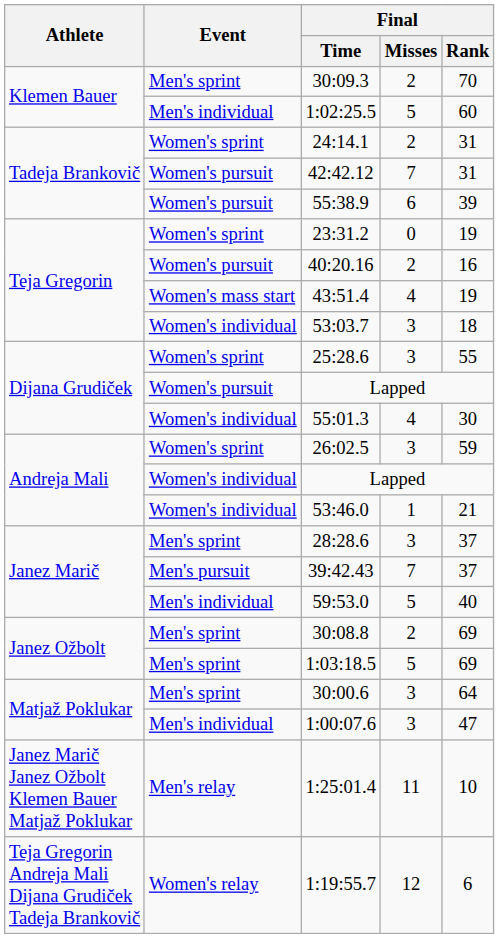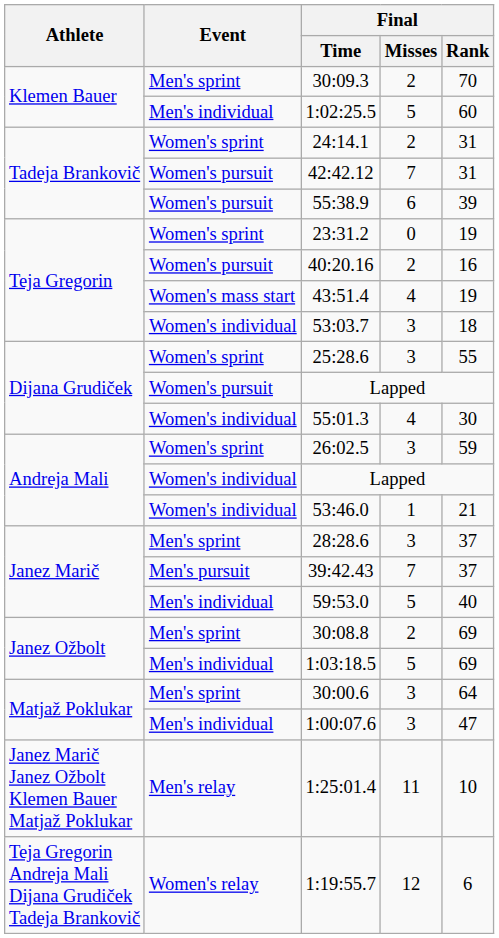1:03:18.5 | Event: Men's sprint -> Men's individual
